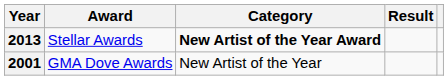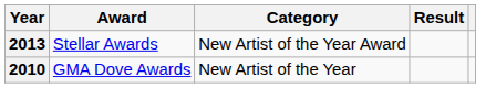Stellar Awards | Category: bold -> normal
GMA Dove Awards | Year: 2001 -> 2010
